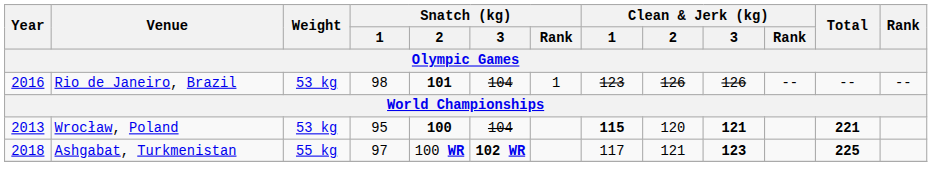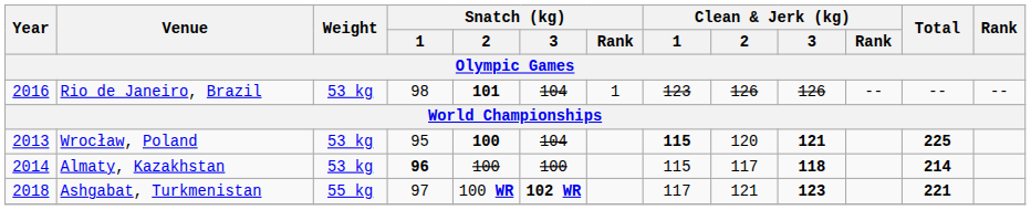Wrocław, Poland | Total: 221 -> 225
+ row: 2014 | Almaty, Kazakhstan | 53 kg | 96 | 100 | 100 | 115 | 117 | 118 | 214
Ashgabat, Turkmenistan | Total: 225 -> 221
